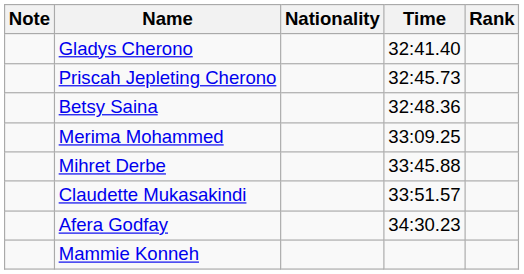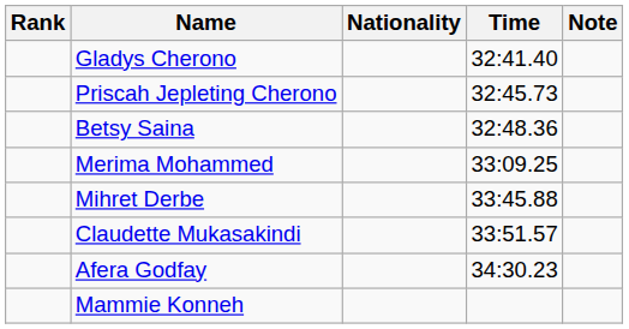columns swapped: Rank <-> Note
